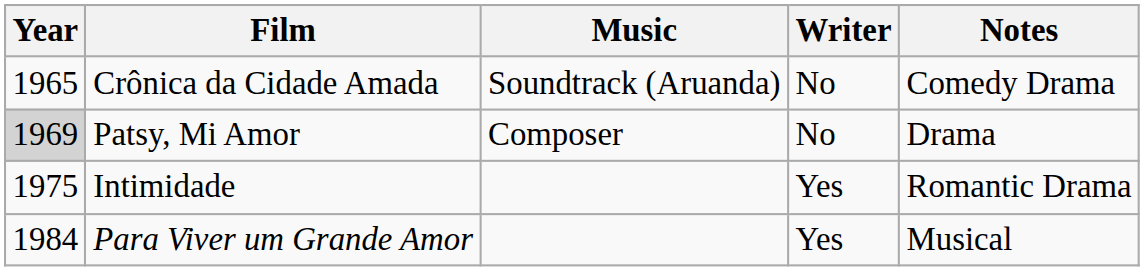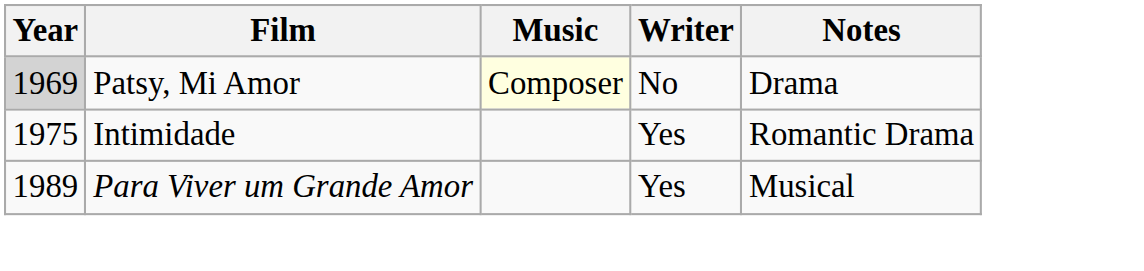- row: 1965 | Crônica da Cidade Amada | Soundtrack (Aruanda) | No | Comedy Drama
Patsy, Mi Amor | Music: no background -> lightyellow background
Para Viver um Grande Amor | Year: 1984 -> 1989
